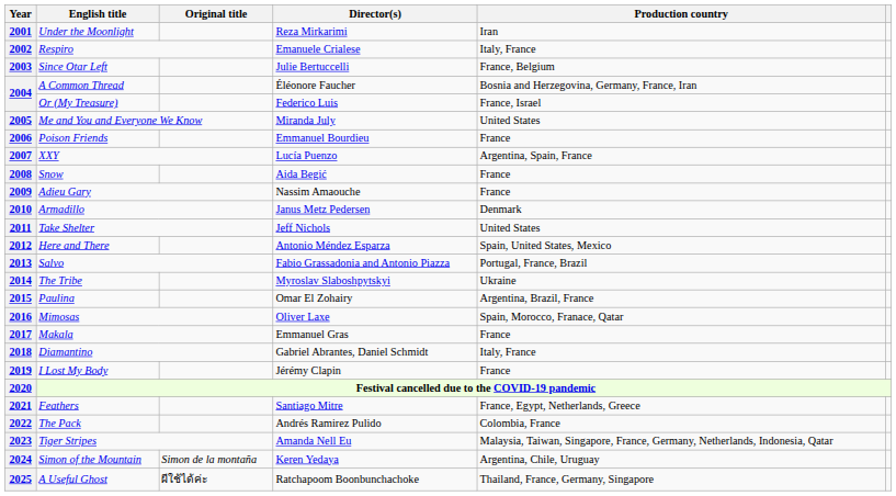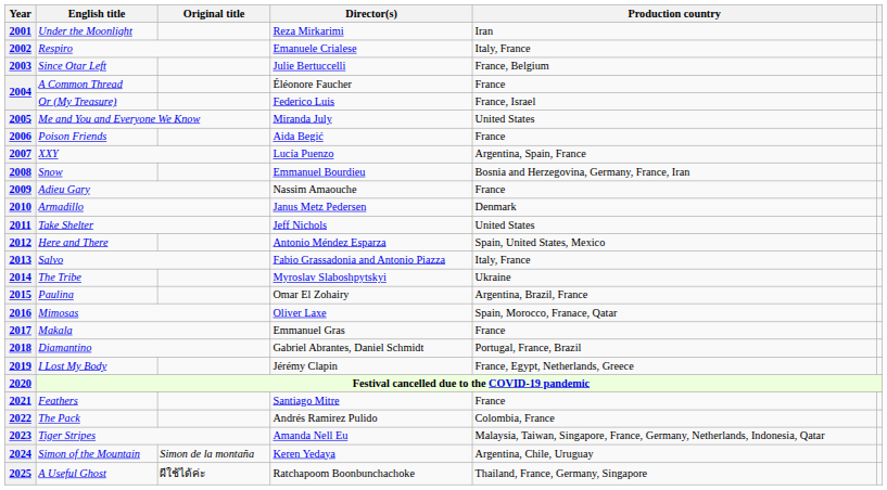2004 / A Common Thread | Production country: Bosnia and Herzegovina, Germany, France, Iran -> France
2006 | Director(s): Emmanuel Bourdieu -> Aida Begić
2008 | Director(s): Aida Begić -> Emmanuel Bourdieu
2008 | Production country: France -> Bosnia and Herzegovina, Germany, France, Iran
2013 | Production country: Portugal, France, Brazil -> Italy, France
2018 | Production country: Italy, France -> Portugal, France, Brazil
2019 | Production country: France -> France, Egypt, Netherlands, Greece
2021 | Production country: France, Egypt, Netherlands, Greece -> France
